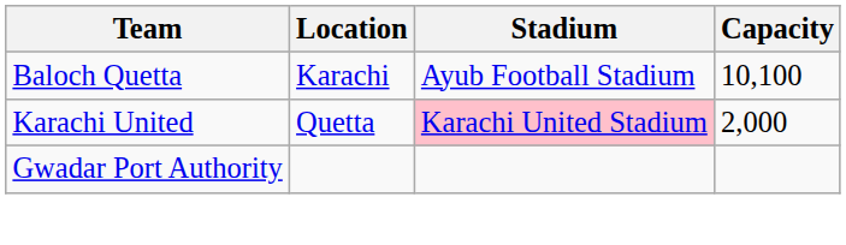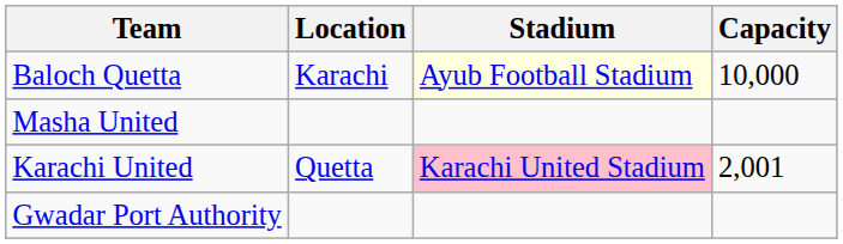Baloch Quetta | Stadium: no background -> lightyellow background
Baloch Quetta | Capacity: 10,100 -> 10,000
+ row: Masha United
Karachi United | Capacity: 2,000 -> 2,001
